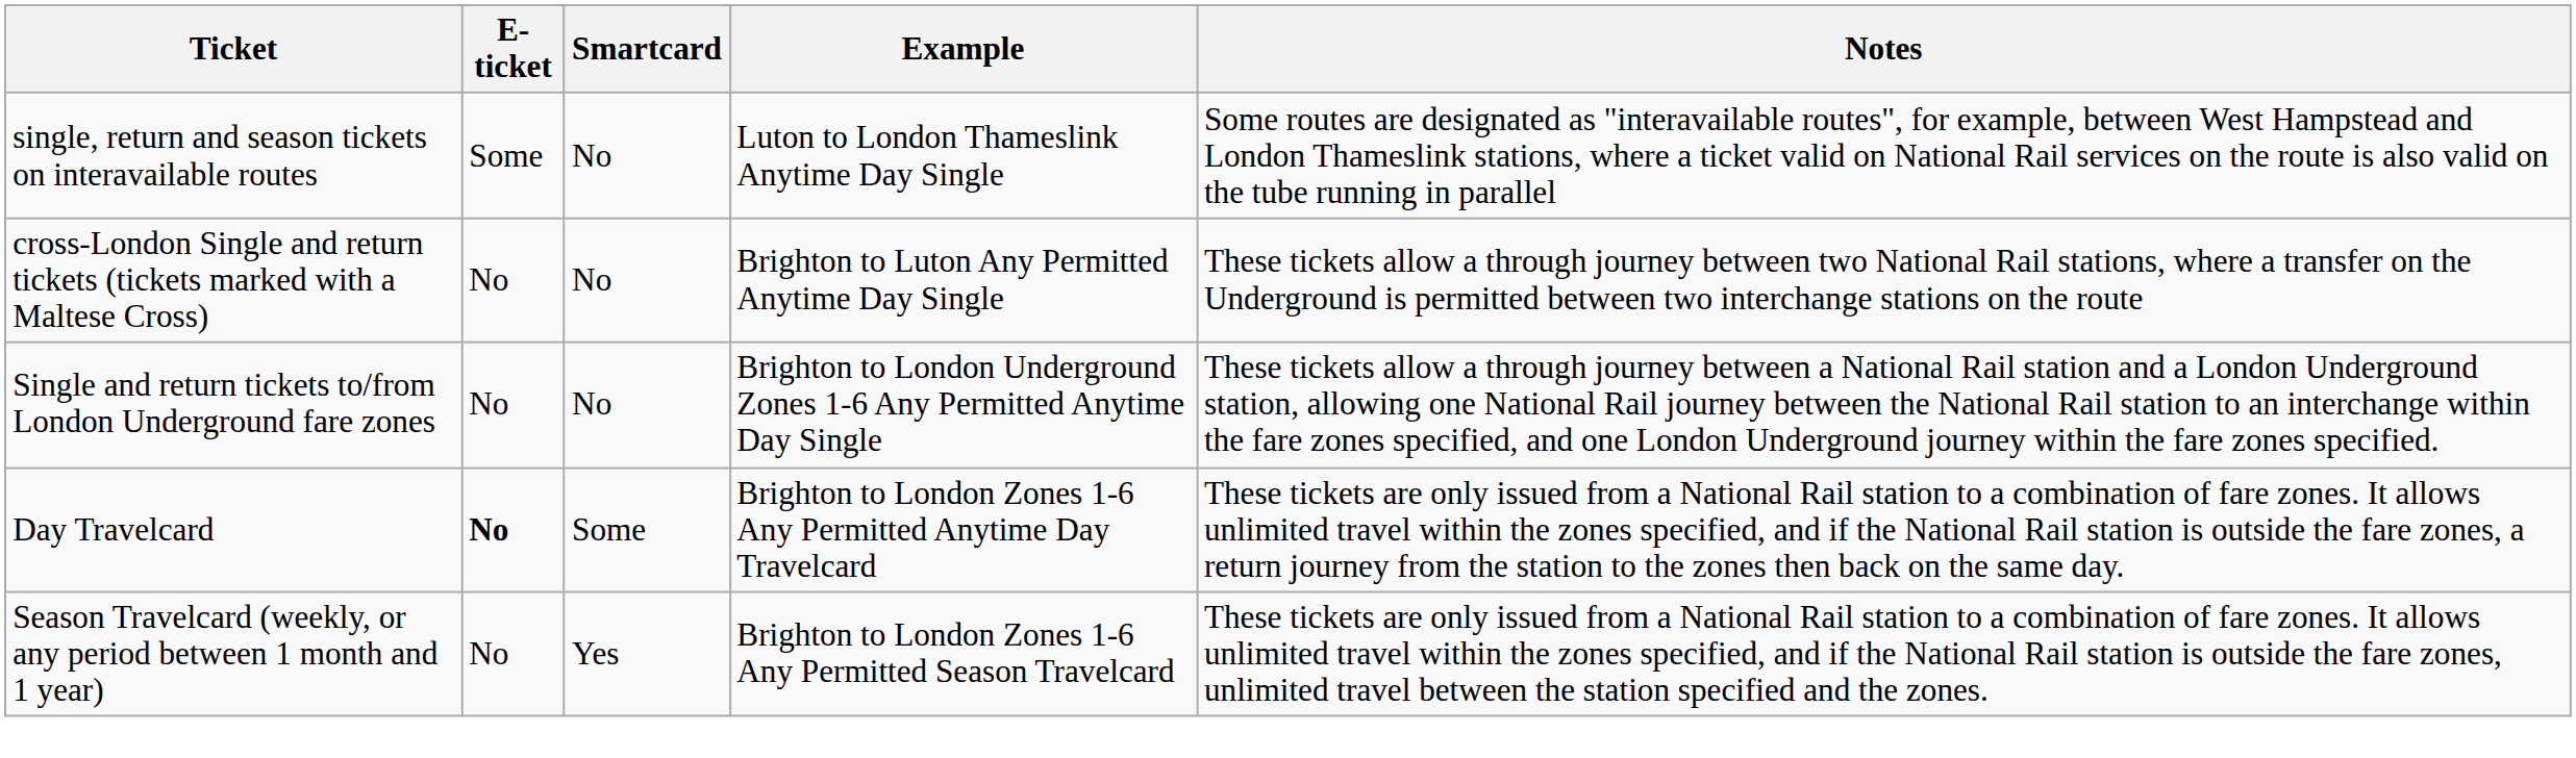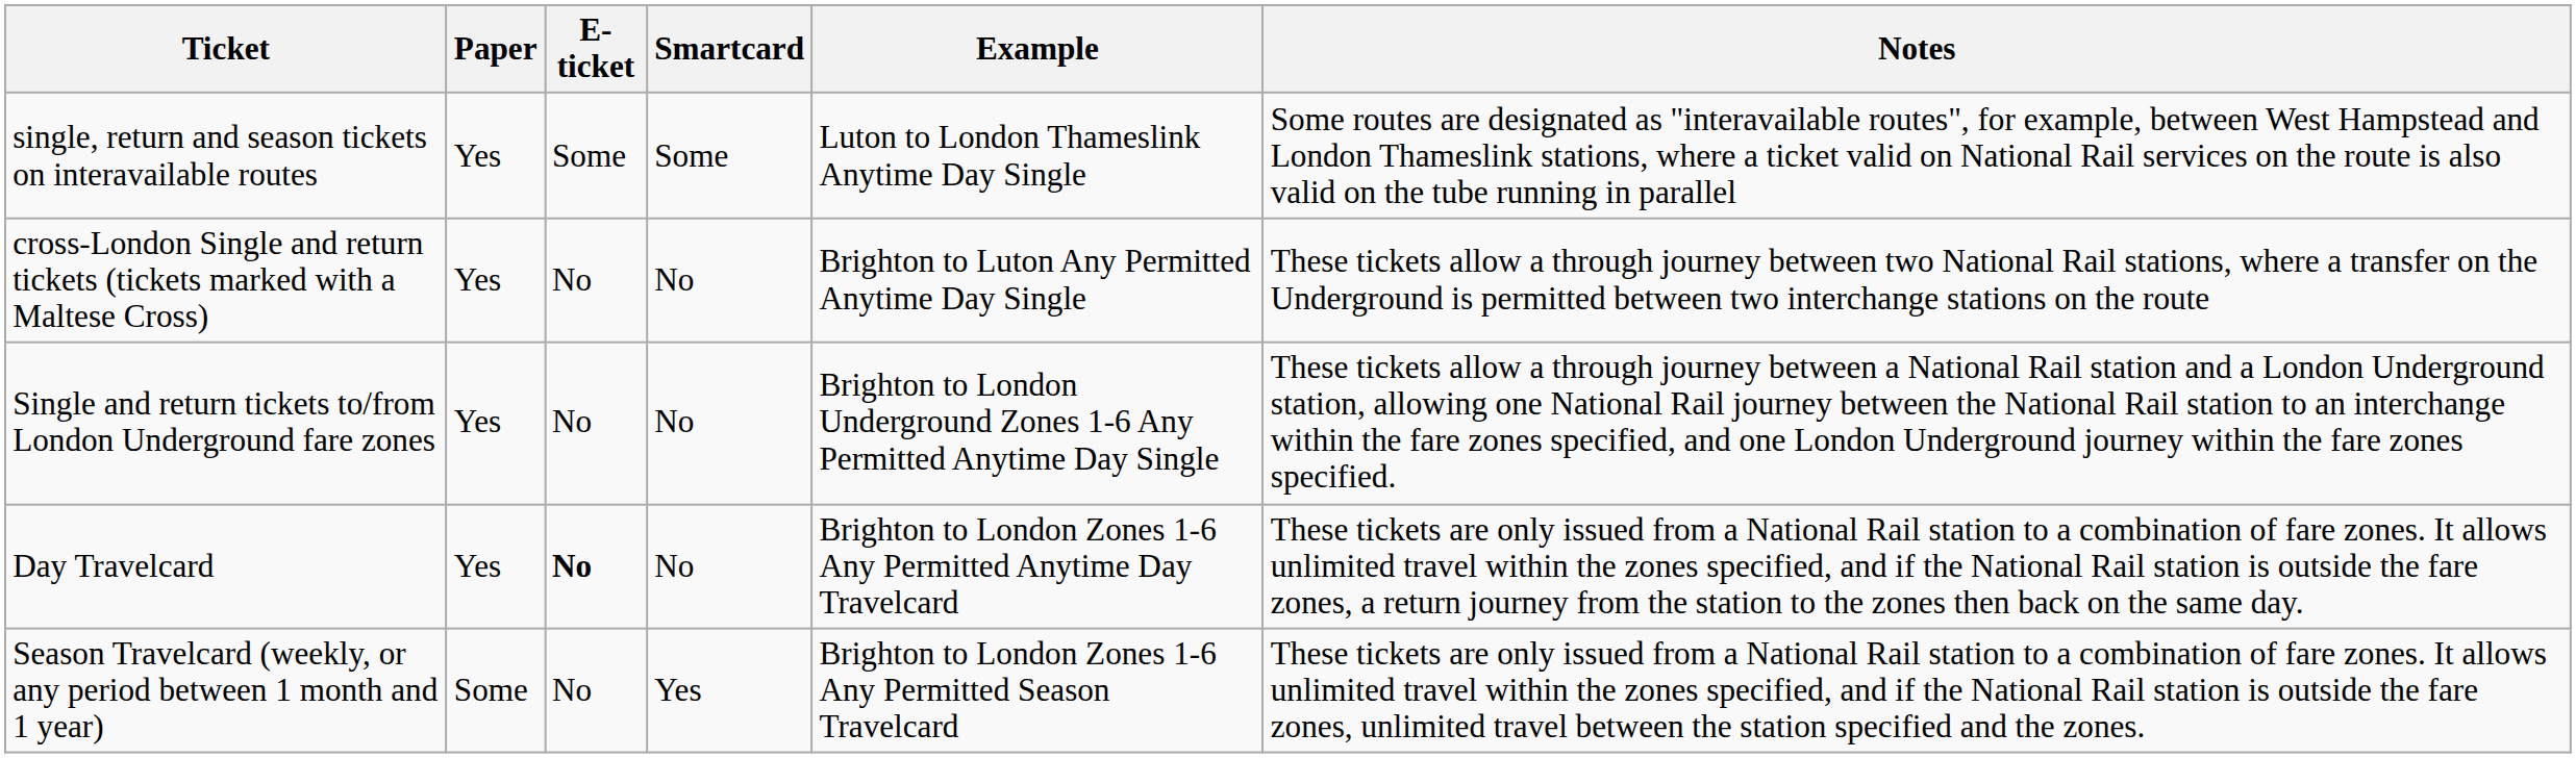+ column: Paper | Yes | Yes | Yes | Yes | Some
single, return and season tickets on interavailable routes | Smartcard: No -> Some
Day Travelcard | Smartcard: Some -> No
